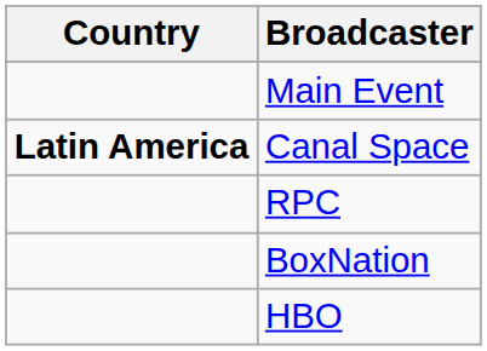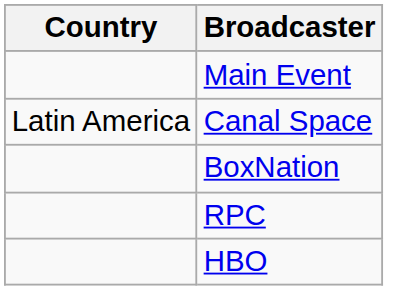Canal Space | Country: bold -> normal
rows swapped: RPC <-> BoxNation
